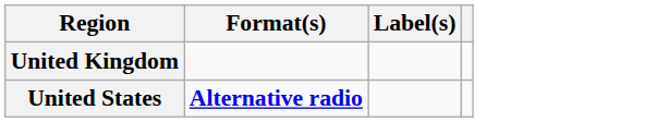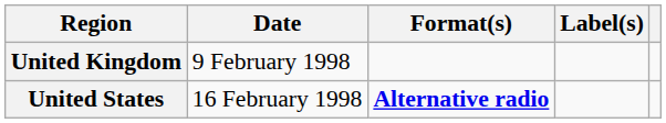+ column: Date | 9 February 1998 | 16 February 1998
